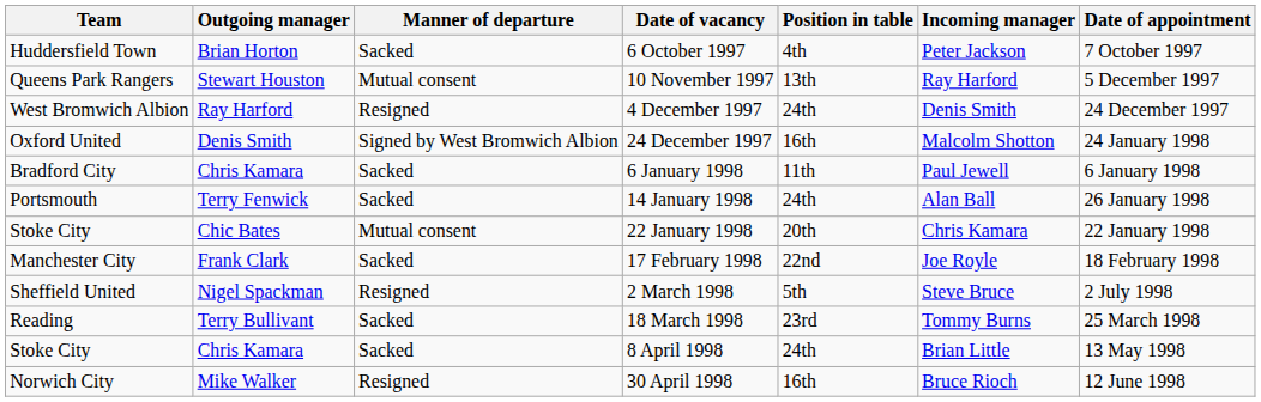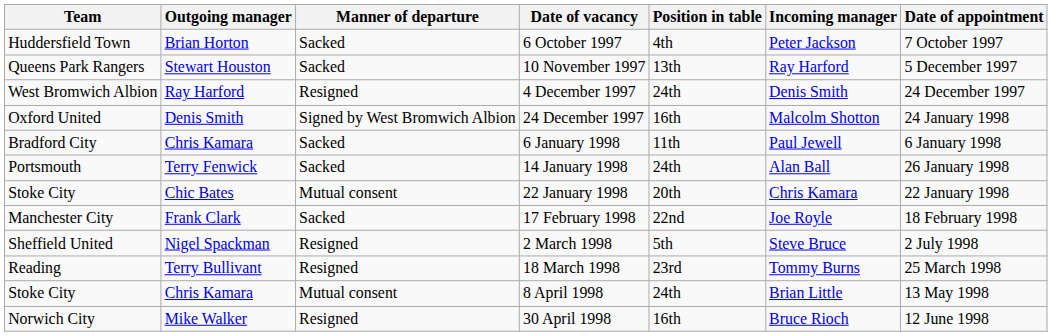10 November 1997 | Manner of departure: Mutual consent -> Sacked
18 March 1998 | Manner of departure: Sacked -> Resigned
8 April 1998 | Manner of departure: Sacked -> Mutual consent
